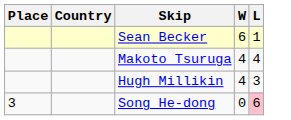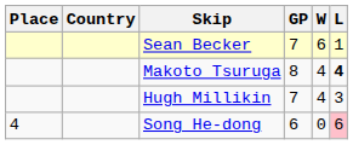+ column: GP | 7 | 8 | 7 | 6
Makoto Tsuruga | L: normal -> bold
Song He-dong | Place: 3 -> 4
